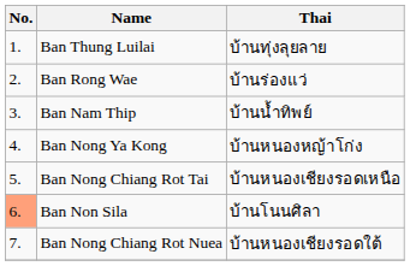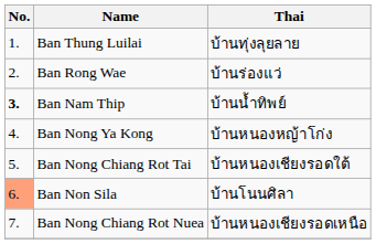Ban Nam Thip | No.: normal -> bold
Ban Nong Chiang Rot Tai | Thai: บ้านหนองเชียงรอดเหนือ -> บ้านหนองเชียงรอดใต้
Ban Nong Chiang Rot Nuea | Thai: บ้านหนองเชียงรอดใต้ -> บ้านหนองเชียงรอดเหนือ
